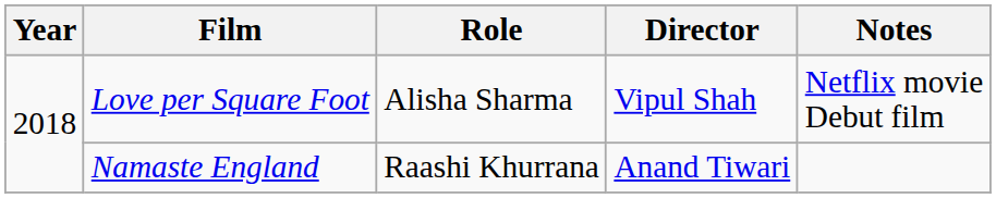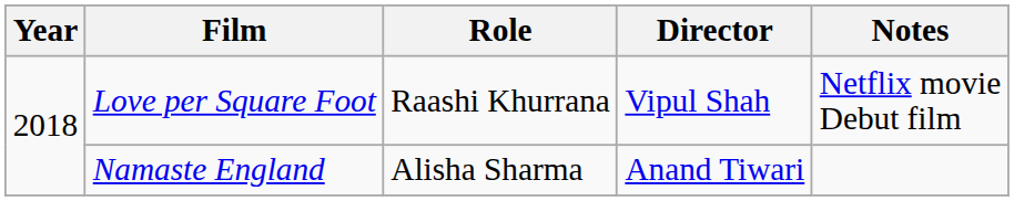Love per Square Foot | Role: Alisha Sharma -> Raashi Khurrana
Namaste England | Role: Raashi Khurrana -> Alisha Sharma
